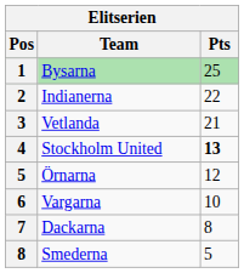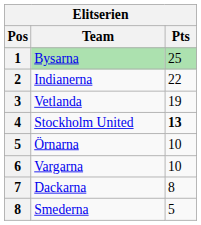Vetlanda | Pts: 21 -> 19
Örnarna | Pts: 12 -> 10
